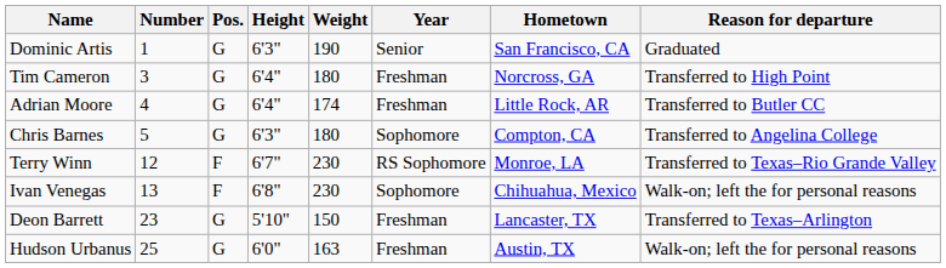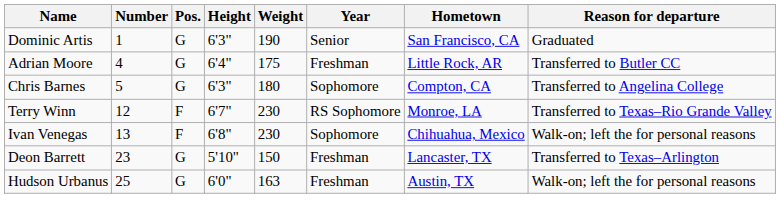- row: Tim Cameron | 3 | G | 6'4" | 180 | Freshman | Norcross, GA | Transferred to High Point
Adrian Moore | Weight: 174 -> 175
